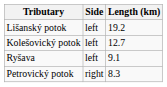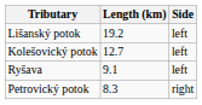columns swapped: Length (km) <-> Side
